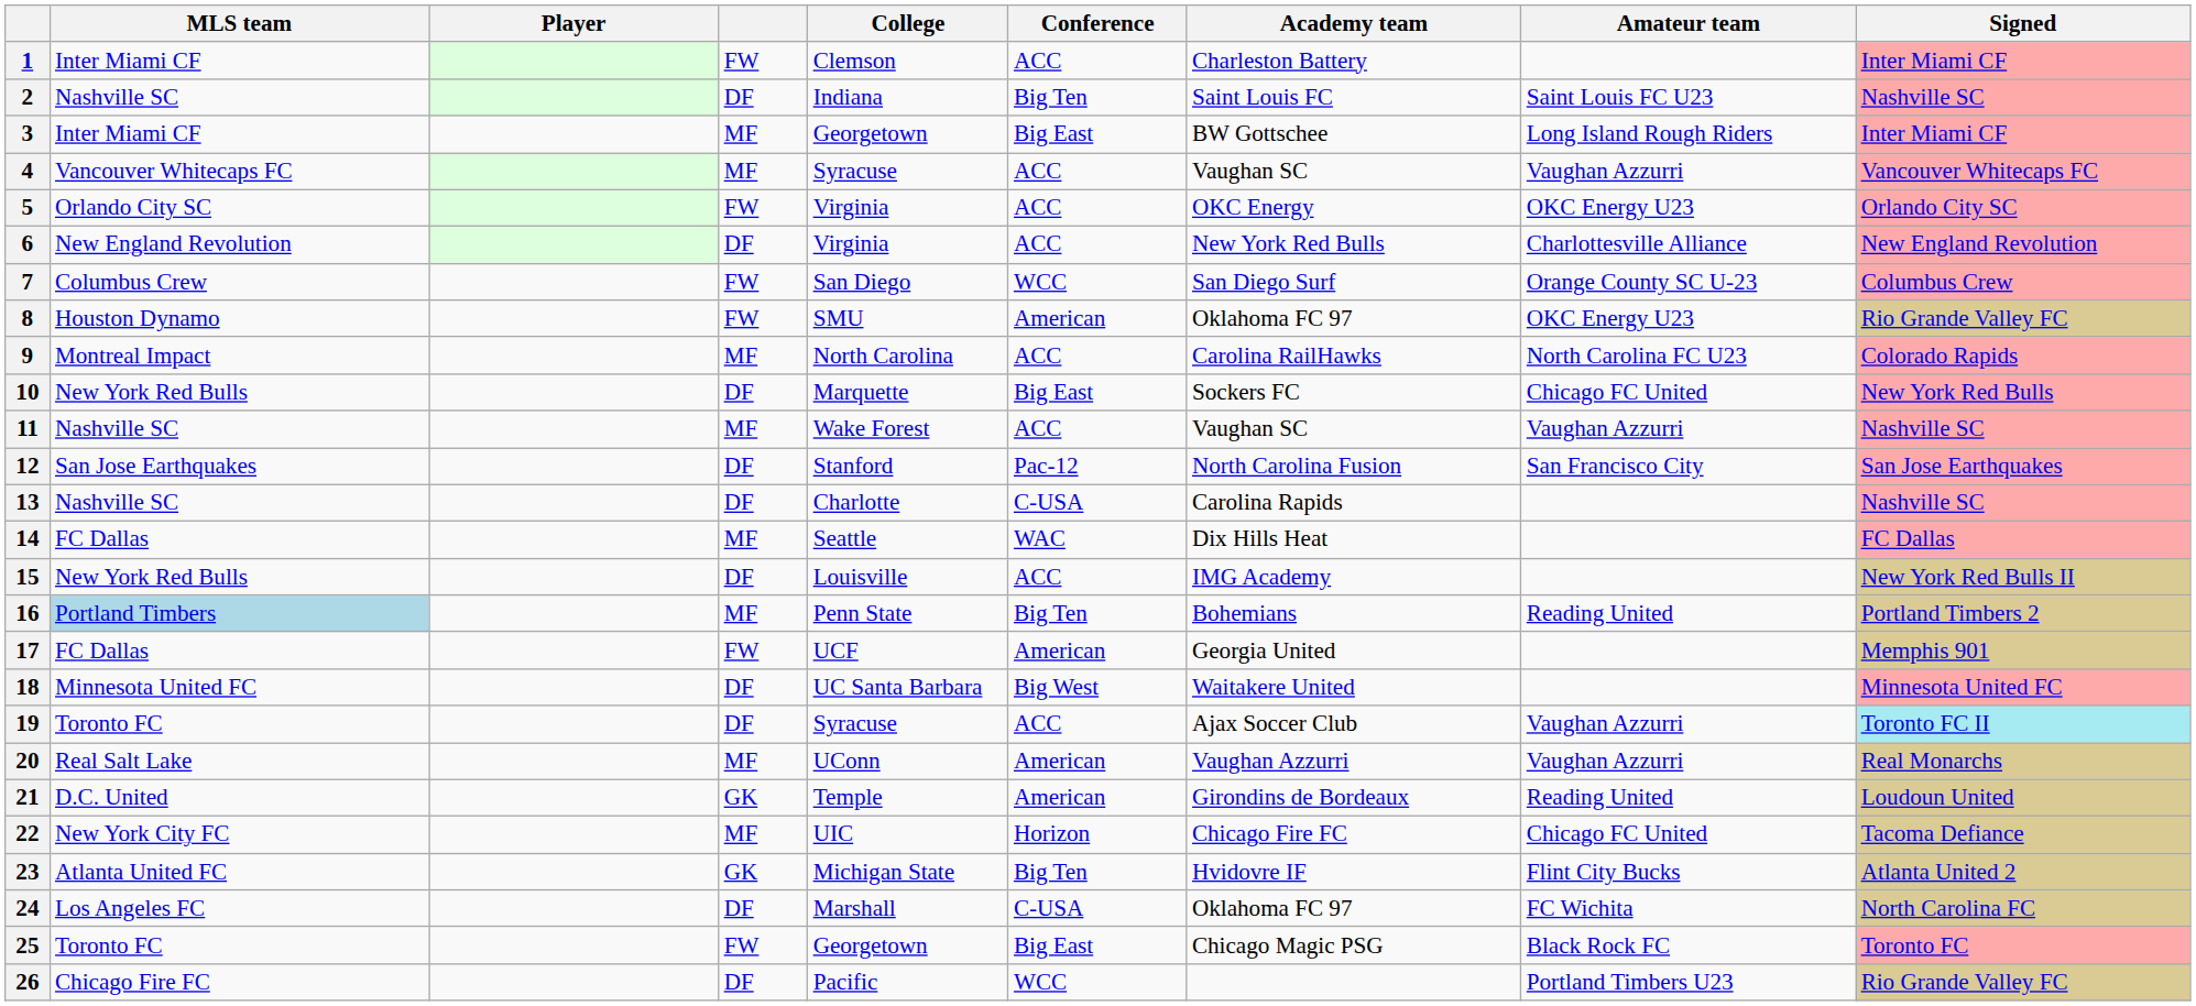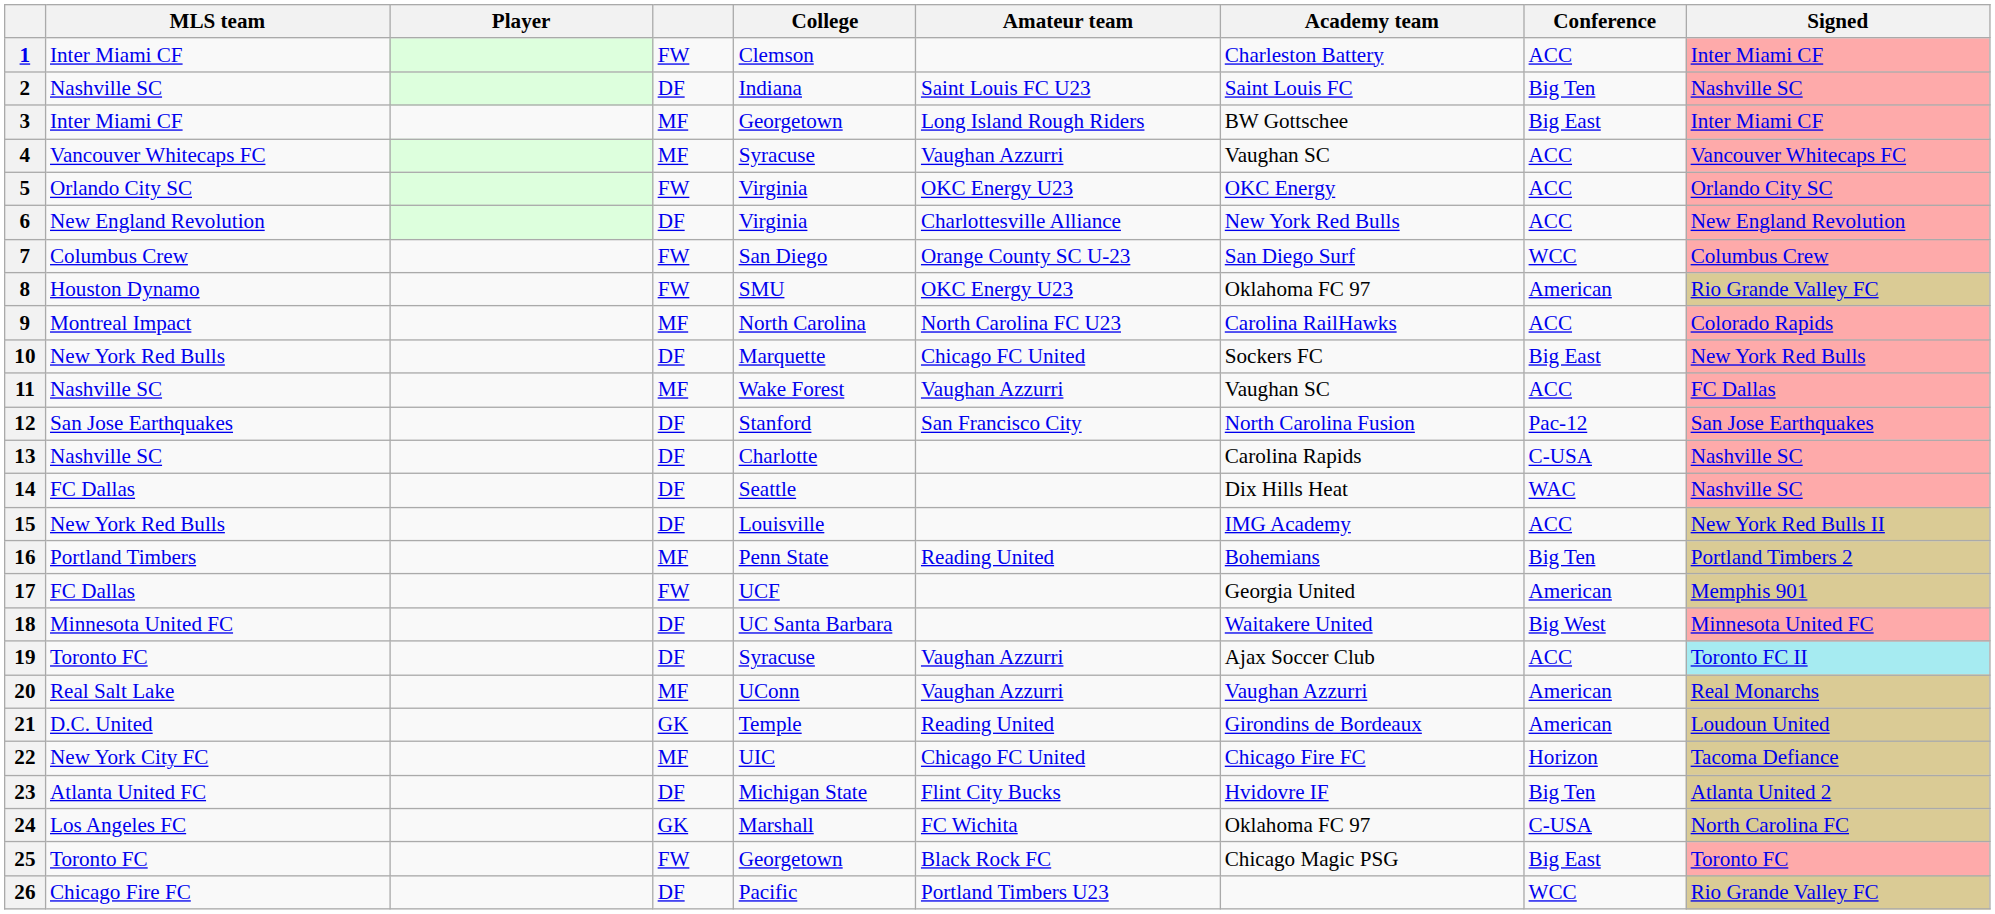columns swapped: Conference <-> Amateur team
11 | Signed: Nashville SC -> FC Dallas
14 | column 4: MF -> DF
14 | Signed: FC Dallas -> Nashville SC
16 | MLS team: lightblue background -> no background
23 | column 4: GK -> DF
24 | column 4: DF -> GK
